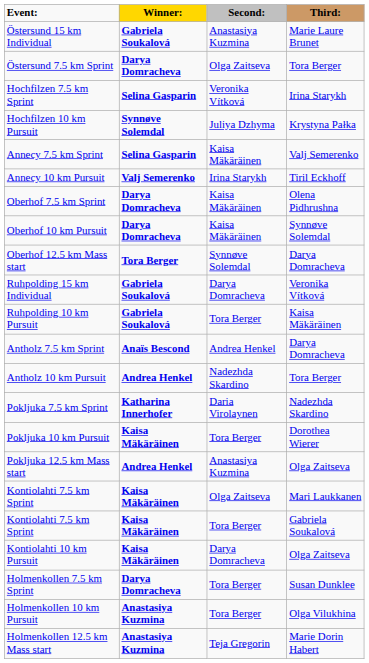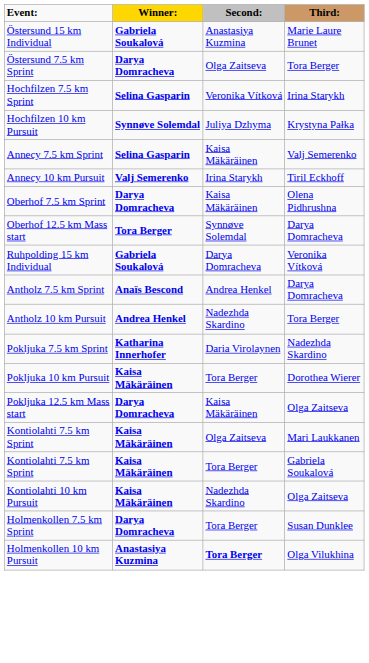- row: Oberhof 10 km Pursuit | Darya Domracheva | Kaisa Mäkäräinen | Synnøve Solemdal
- row: Ruhpolding 10 km Pursuit | Gabriela Soukalová | Tora Berger | Kaisa Mäkäräinen
Pokljuka 12.5 km Mass start | Winner:: Andrea Henkel -> Darya Domracheva
Pokljuka 12.5 km Mass start | Second:: Anastasiya Kuzmina -> Kaisa Mäkäräinen
Kontiolahti 10 km Pursuit | Second:: Darya Domracheva -> Nadezhda Skardino
Holmenkollen 10 km Pursuit | Second:: normal -> bold
- row: Holmenkollen 12.5 km Mass start | Anastasiya Kuzmina | Teja Gregorin | Marie Dorin Habert
